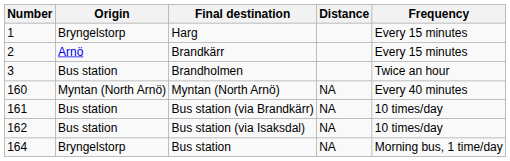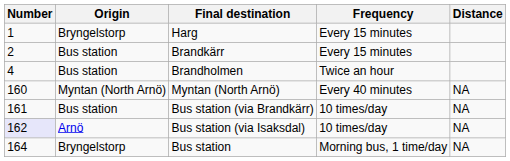columns swapped: Frequency <-> Distance
Brandkärr | Origin: Arnö -> Bus station
Brandholmen | Number: 3 -> 4
Bus station (via Isaksdal) | Number: no background -> lavender background
Bus station (via Isaksdal) | Origin: Bus station -> Arnö
